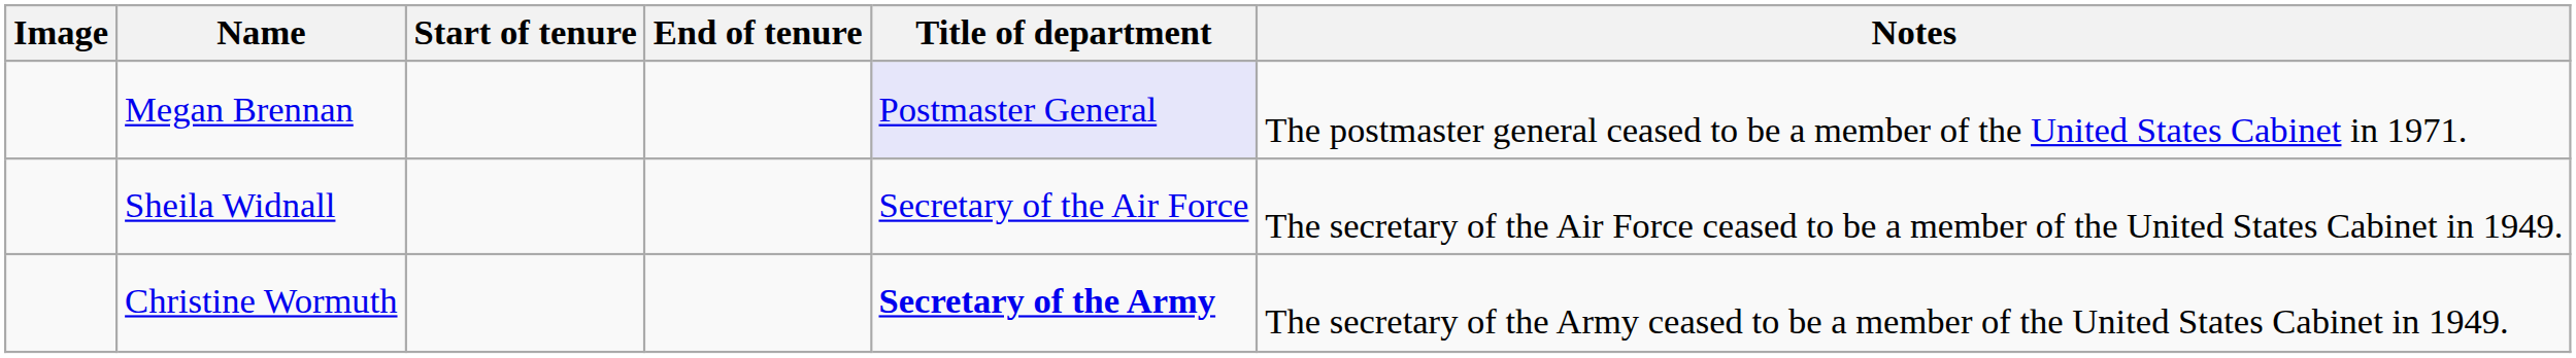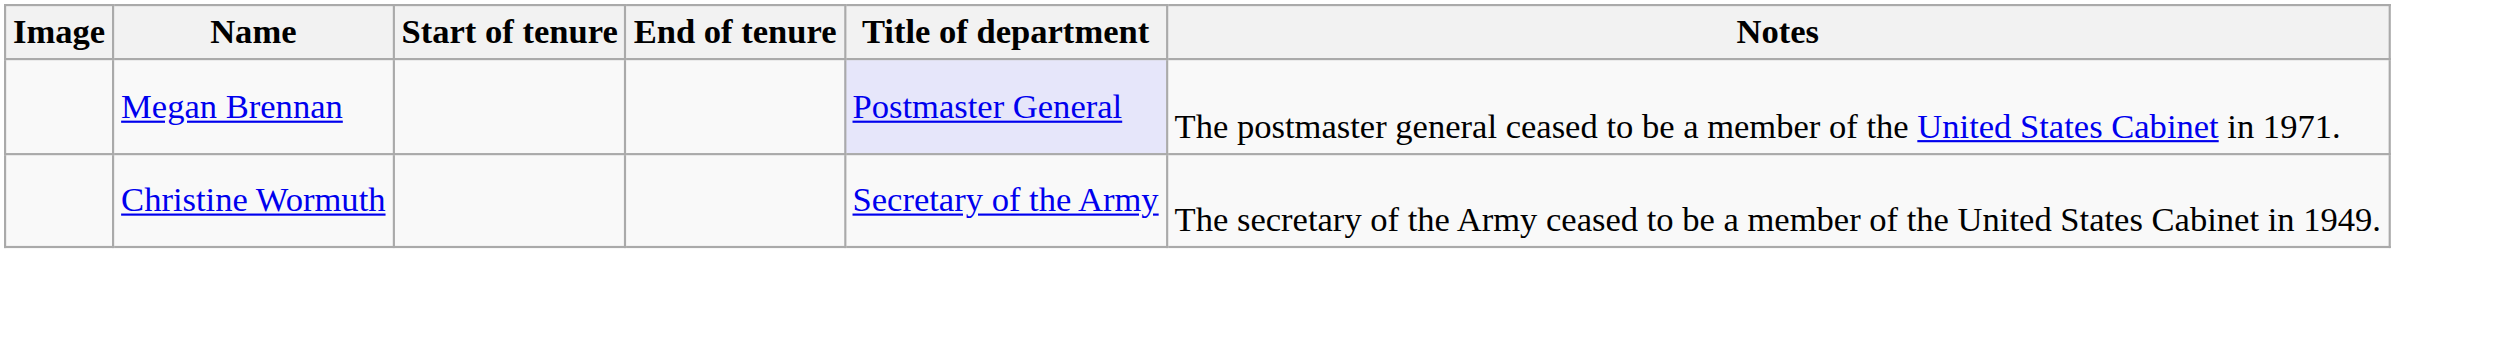- row: Sheila Widnall | Secretary of the Air Force | The secretary of the Air Force ceased to be a member of the United States Cabinet in 1949.
Christine Wormuth | Title of department: bold -> normal
